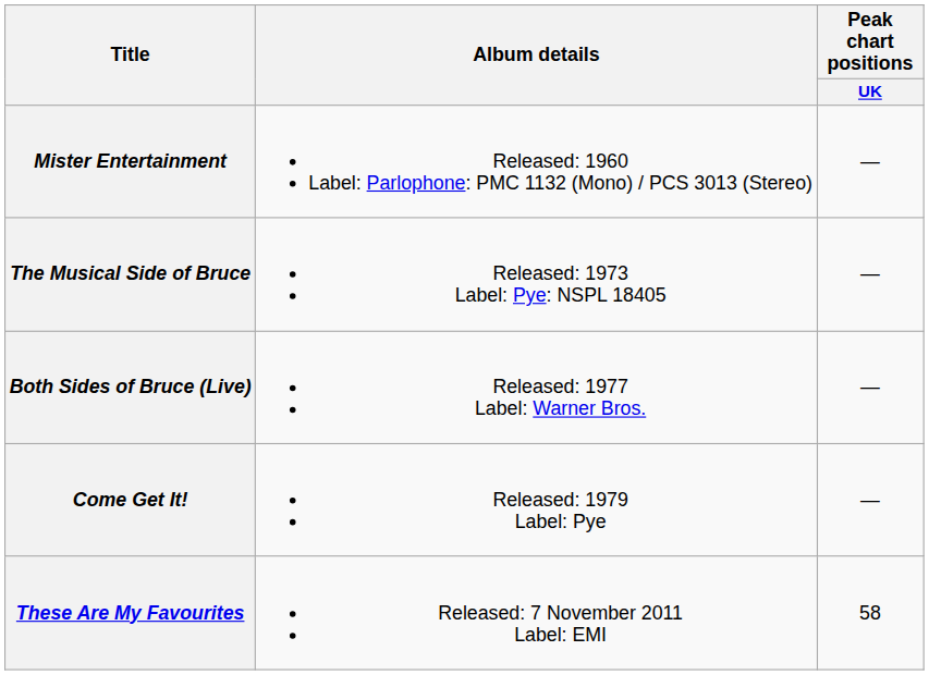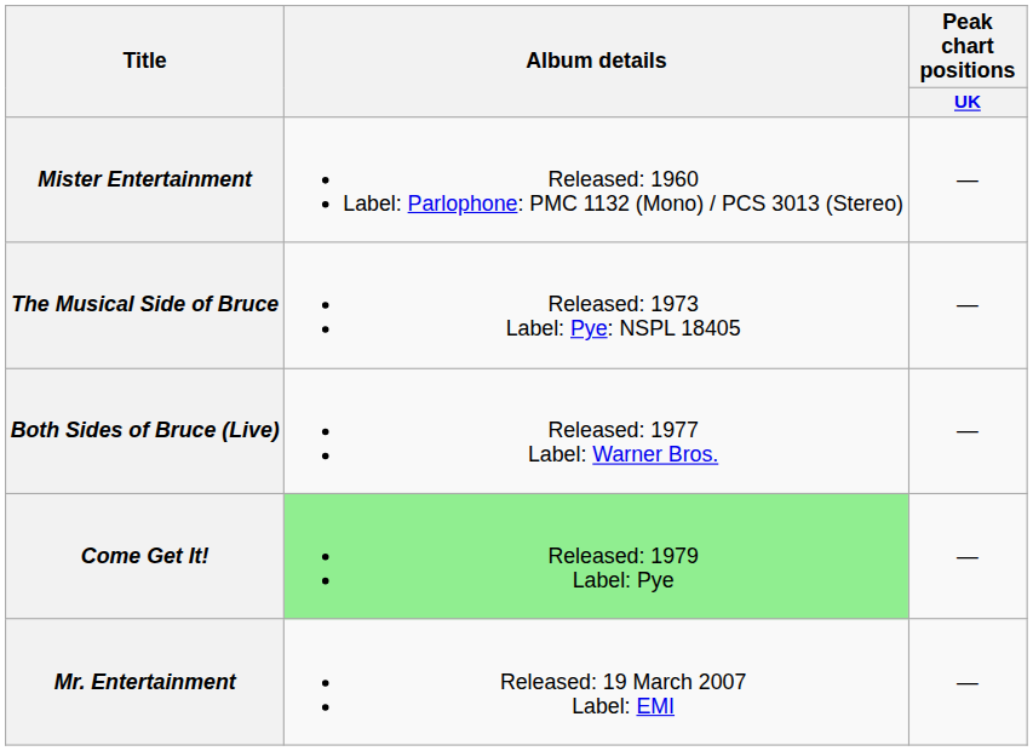Come Get It! | Album details: no background -> lightgreen background
+ row: Mr. Entertainment | Released: 19 March 2007 Label: EMI | —
- row: These Are My Favourites | Released: 7 November 2011 Label: EMI | 58
